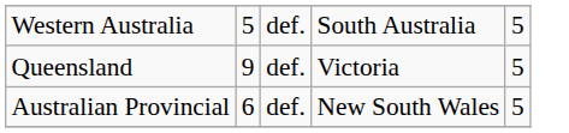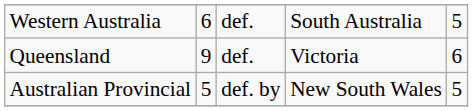Western Australia | column 2: 5 -> 6
Queensland | column 5: 5 -> 6
Australian Provincial | column 2: 6 -> 5
Australian Provincial | column 3: def. -> def. by
